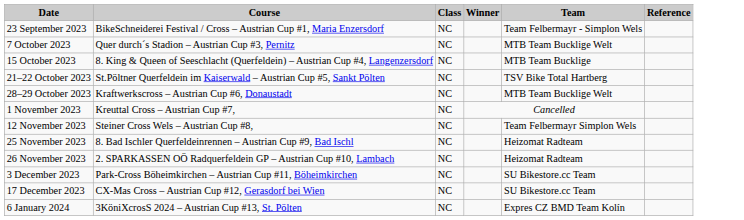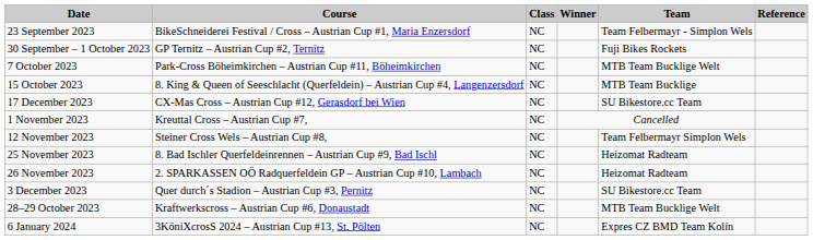+ row: 30 September – 1 October 2023 | GP Ternitz – Austrian Cup #2, Ternitz | NC | Fuji Bikes Rockets
7 October 2023 | Course: Quer durch´s Stadion – Austrian Cup #3, Pernitz -> Park-Cross Böheimkirchen – Austrian Cup #11, Böheimkirchen
- row: 21–22 October 2023 | St.Pöltner Querfeldein im Kaiserwald – Austrian Cup #5, Sankt Pölten | NC | TSV Bike Total Hartberg
rows swapped: 28–29 October 2023 <-> 17 December 2023
3 December 2023 | Course: Park-Cross Böheimkirchen – Austrian Cup #11, Böheimkirchen -> Quer durch´s Stadion – Austrian Cup #3, Pernitz
